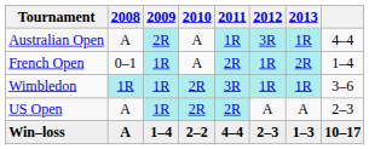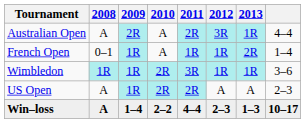Australian Open | 2011: 1R -> 2R
French Open | 2011: 2R -> 1R
